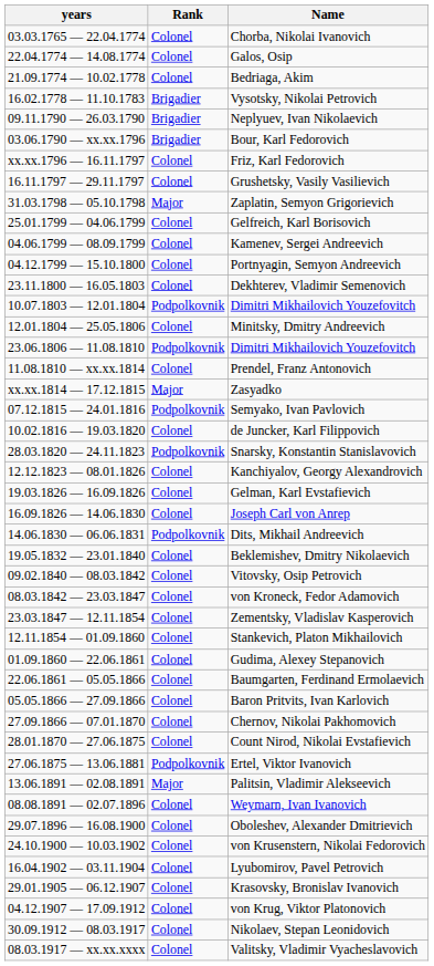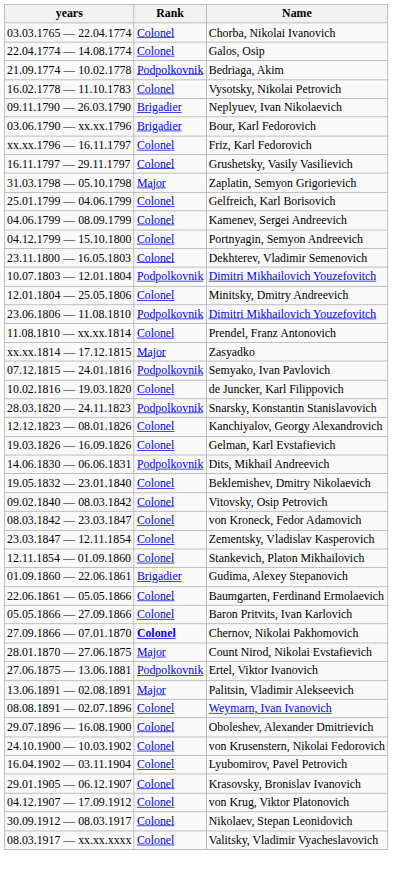Bedriaga, Akim | Rank: Colonel -> Podpolkovnik
Vysotsky, Nikolai Petrovich | Rank: Brigadier -> Colonel
- row: 16.09.1826 — 14.06.1830 | Colonel | Joseph Carl von Anrep
Gudima, Alexey Stepanovich | Rank: Colonel -> Brigadier
Chernov, Nikolai Pakhomovich | Rank: normal -> bold
Count Nirod, Nikolai Evstafievich | Rank: Colonel -> Major
